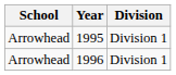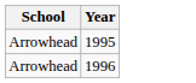- column: Division | Division 1 | Division 1
